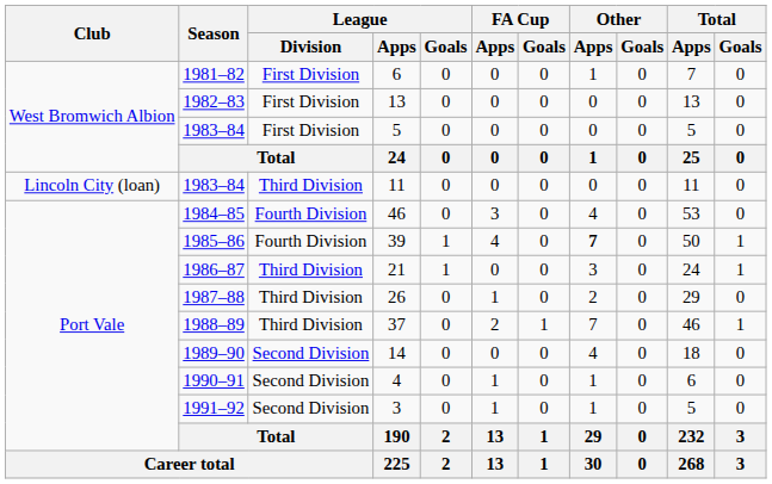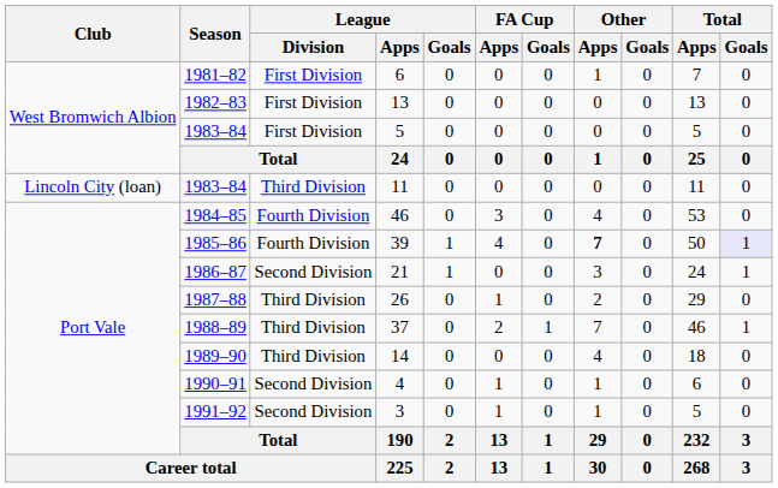39 | Total / Goals: no background -> lavender background
21 | League / Division: Third Division -> Second Division
14 | League / Division: Second Division -> Third Division
